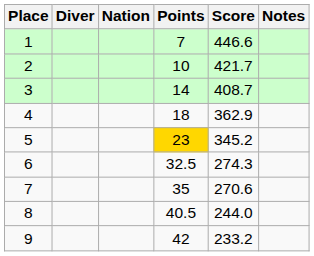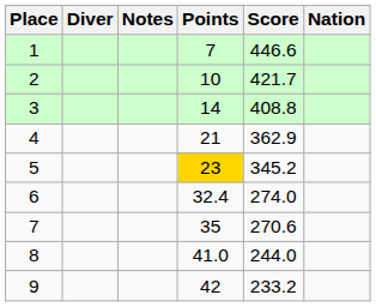columns swapped: Nation <-> Notes
3 | Score: 408.7 -> 408.8
4 | Points: 18 -> 21
6 | Points: 32.5 -> 32.4
6 | Score: 274.3 -> 274.0
8 | Points: 40.5 -> 41.0
